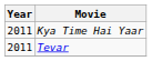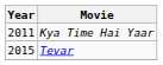Tevar | Year: 2011 -> 2015
